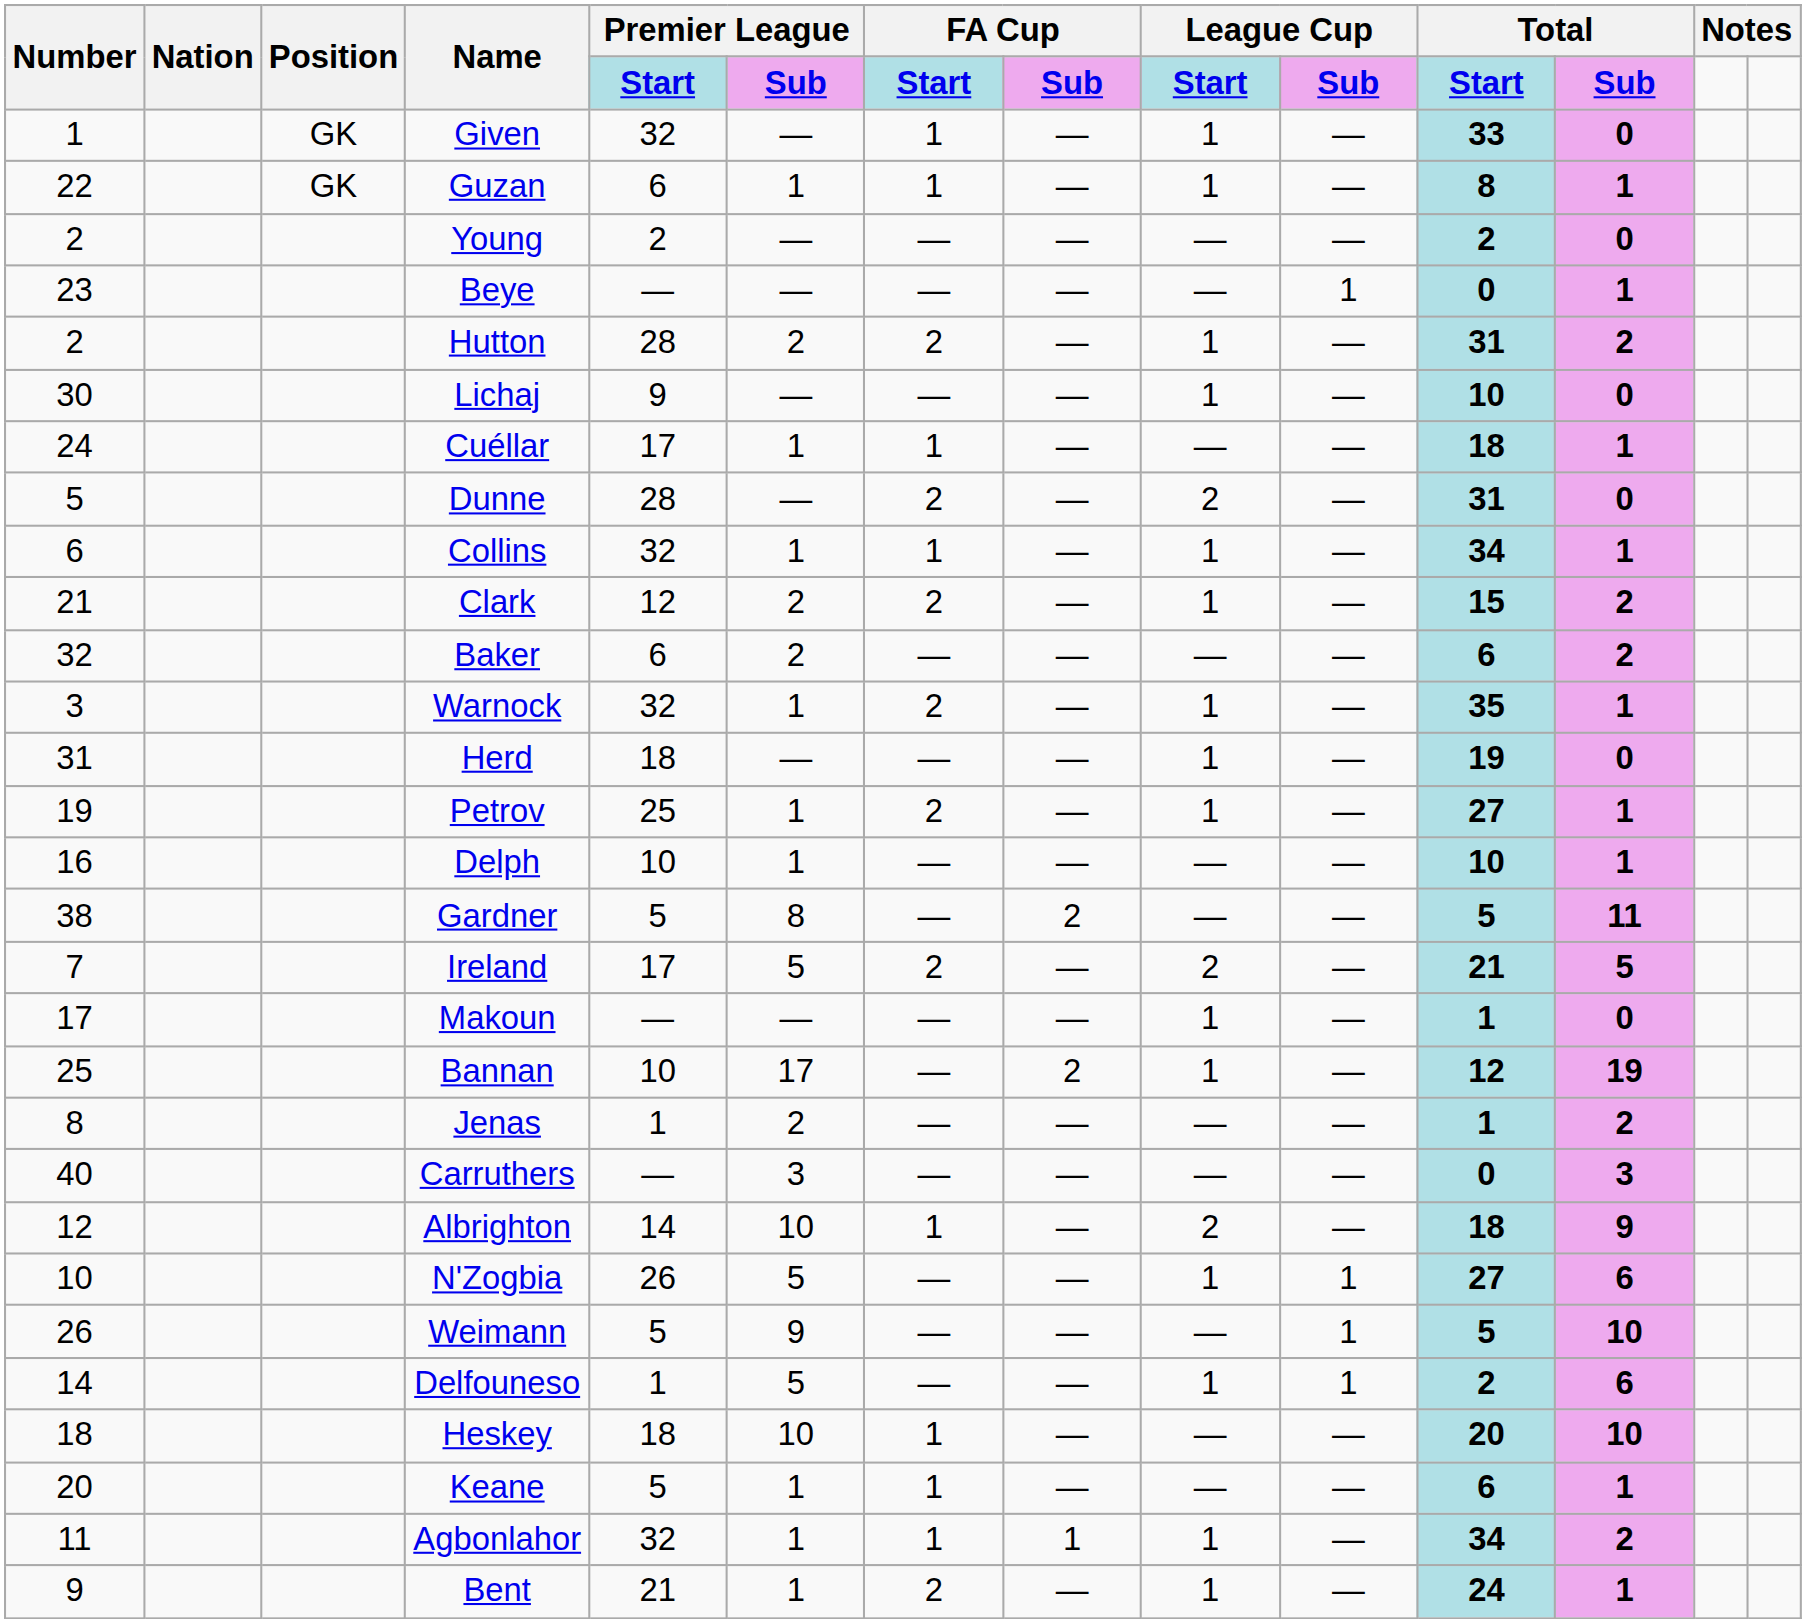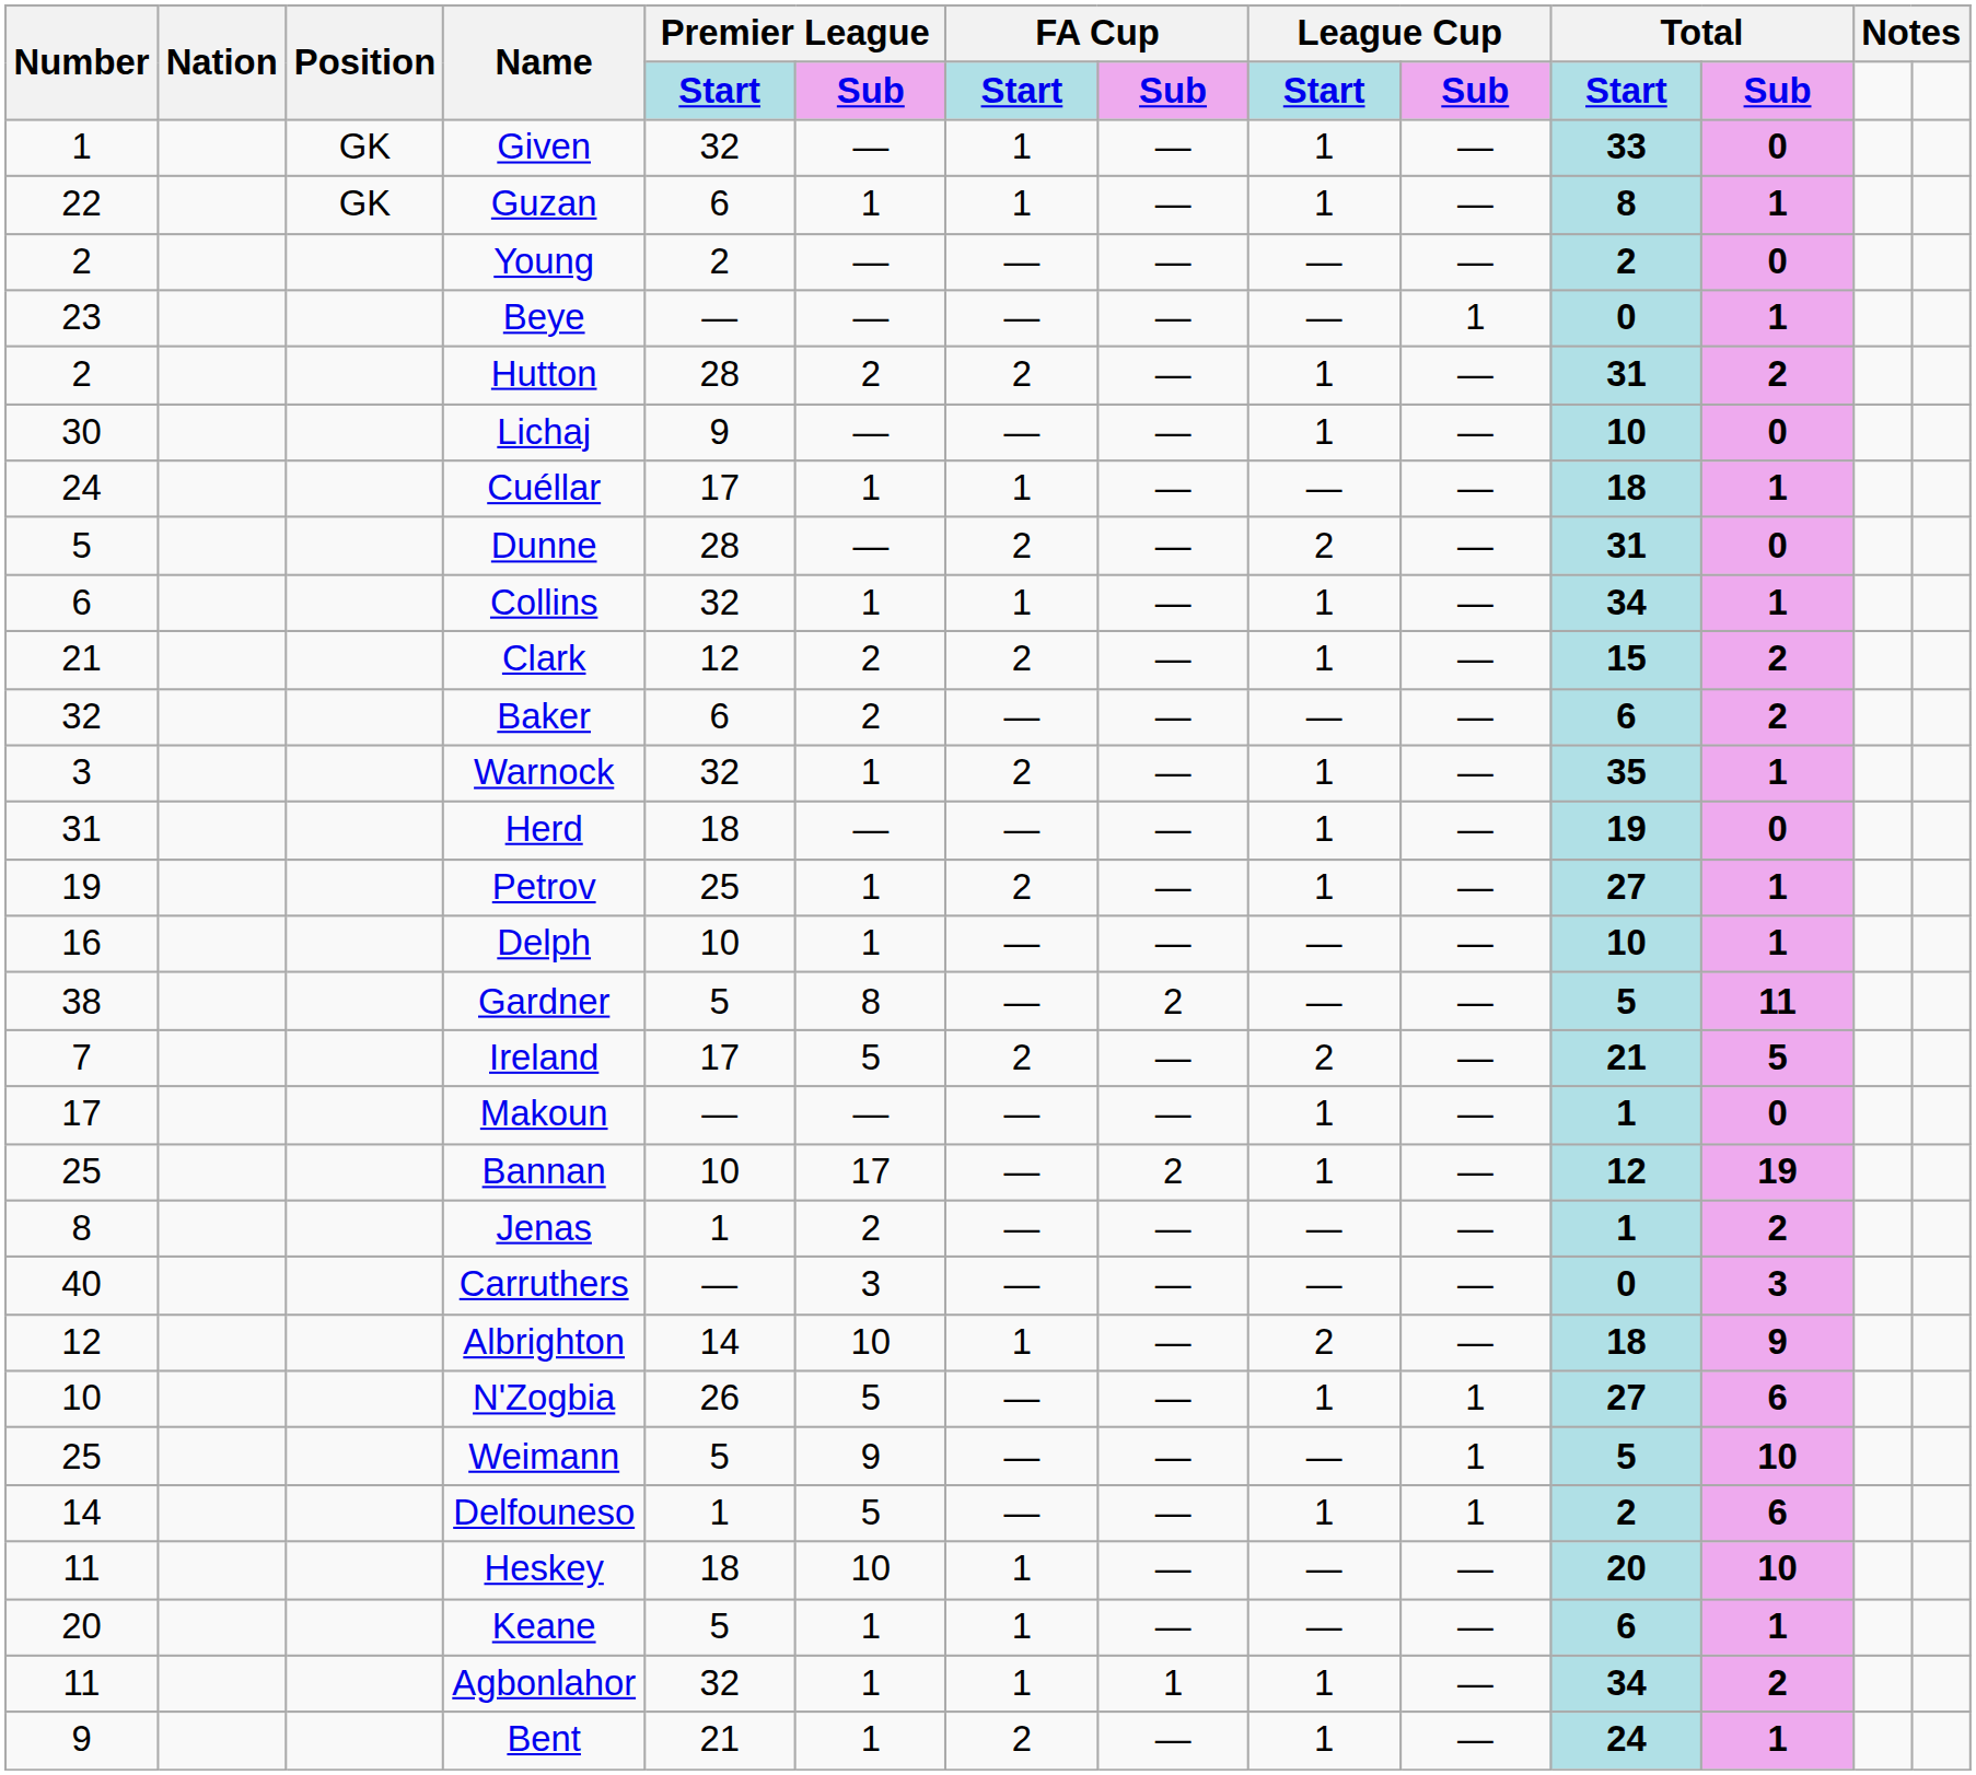Weimann | Number: 26 -> 25
Heskey | Number: 18 -> 11
